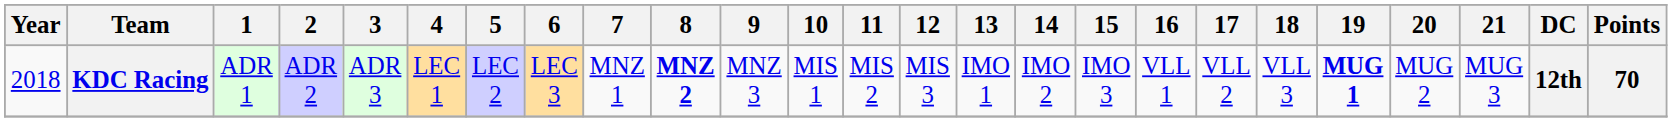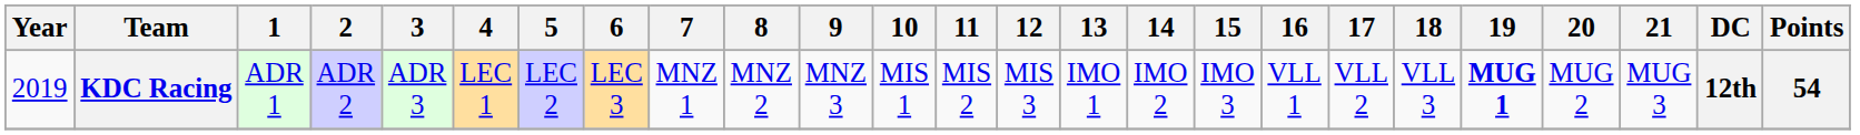KDC Racing | Year: 2018 -> 2019
KDC Racing | 8: bold -> normal
KDC Racing | Points: 70 -> 54
